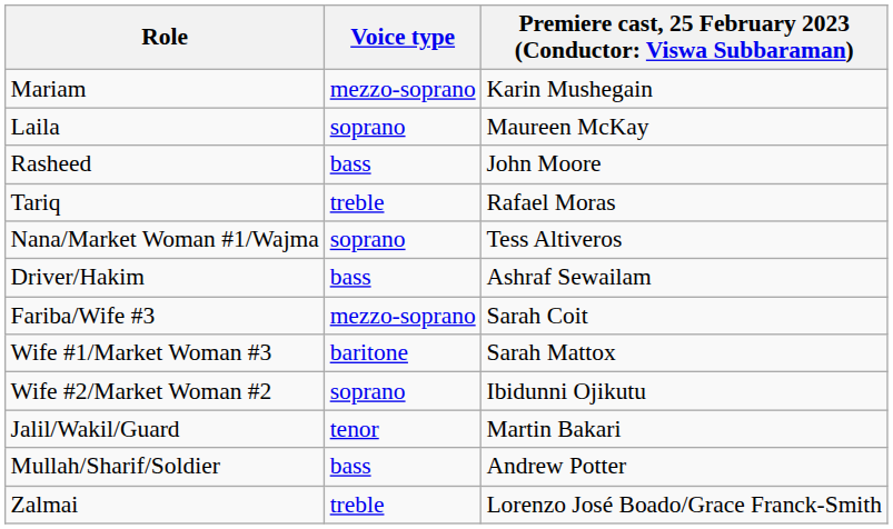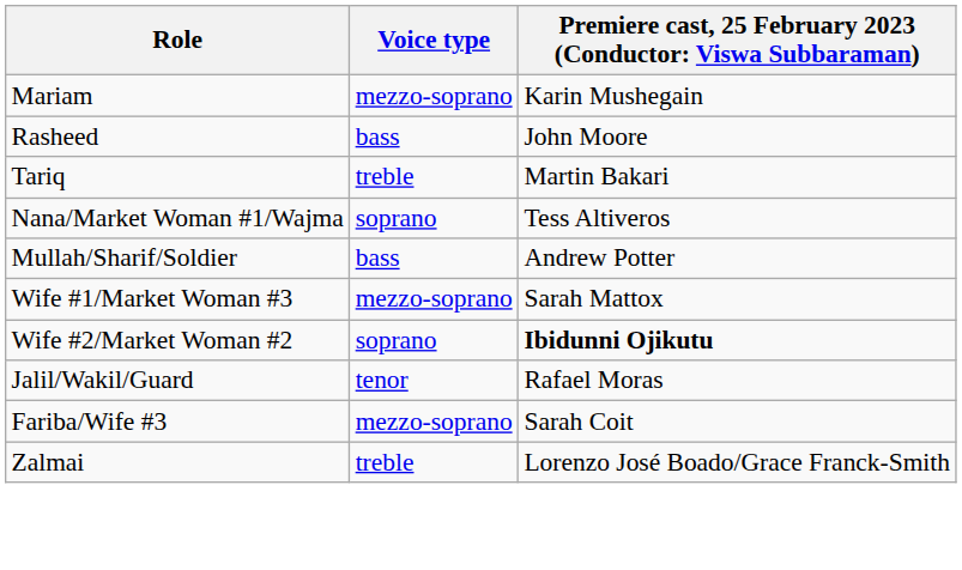- row: Laila | soprano | Maureen McKay
Tariq | column 3: Rafael Moras -> Martin Bakari
- row: Driver/Hakim | bass | Ashraf Sewailam
rows swapped: Fariba/Wife #3 <-> Mullah/Sharif/Soldier
Wife #1/Market Woman #3 | Voice type: baritone -> mezzo-soprano
Wife #2/Market Woman #2 | column 3: normal -> bold
Jalil/Wakil/Guard | column 3: Martin Bakari -> Rafael Moras
